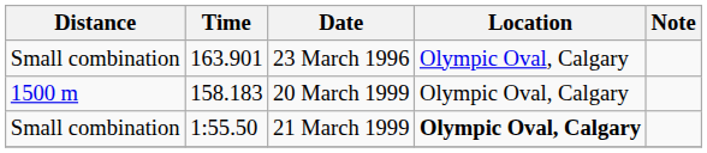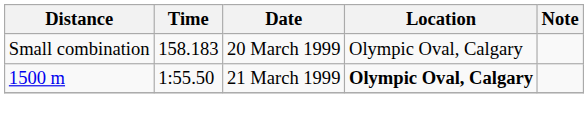- row: Small combination | 163.901 | 23 March 1996 | Olympic Oval, Calgary
20 March 1999 | Distance: 1500 m -> Small combination
21 March 1999 | Distance: Small combination -> 1500 m
